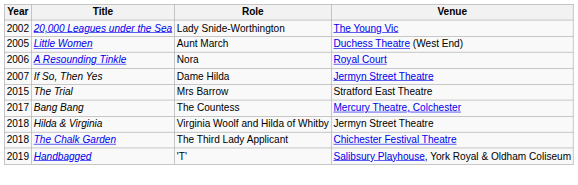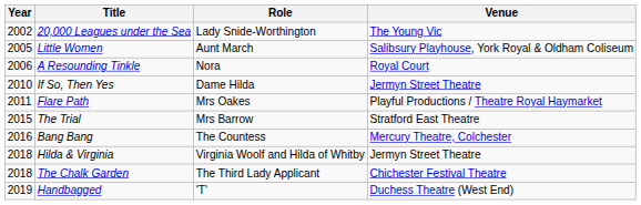Little Women | Venue: Duchess Theatre (West End) -> Salibsury Playhouse, York Royal & Oldham Coliseum
If So, Then Yes | Year: 2007 -> 2010
+ row: 2011 | Flare Path | Mrs Oakes | Playful Productions / Theatre Royal Haymarket
Bang Bang | Year: 2017 -> 2016
Handbagged | Venue: Salibsury Playhouse, York Royal & Oldham Coliseum -> Duchess Theatre (West End)
